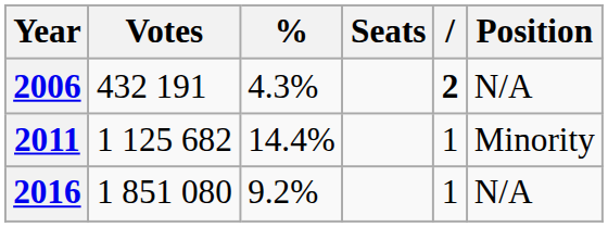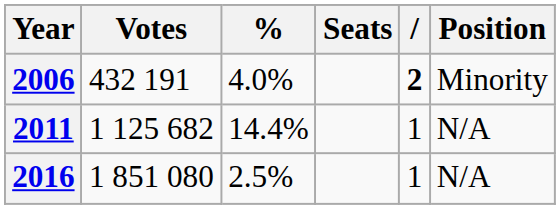2006 | %: 4.3% -> 4.0%
2006 | Position: N/A -> Minority
2011 | Position: Minority -> N/A
2016 | %: 9.2% -> 2.5%
